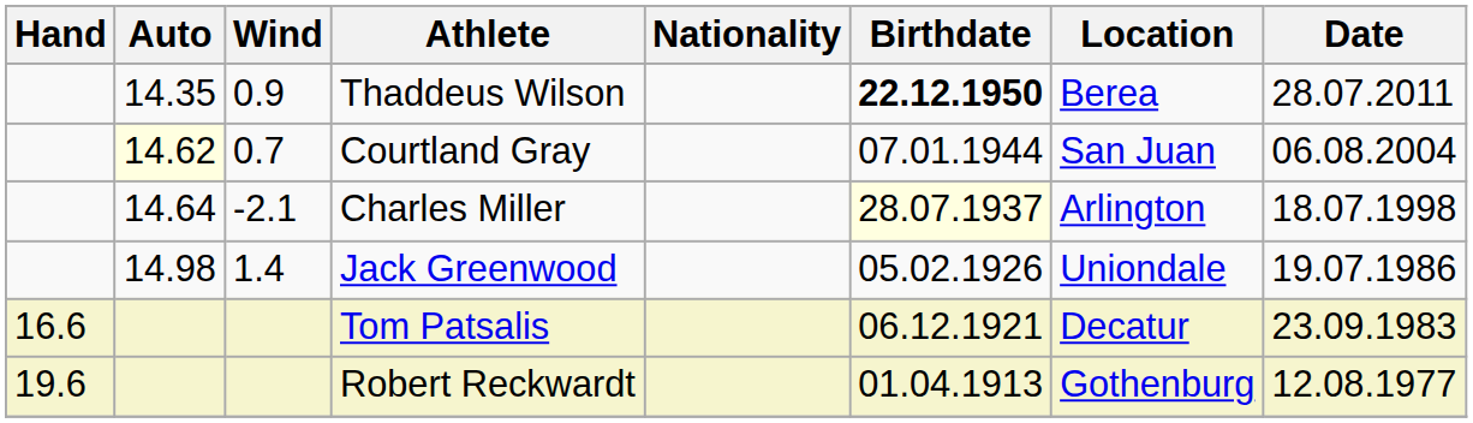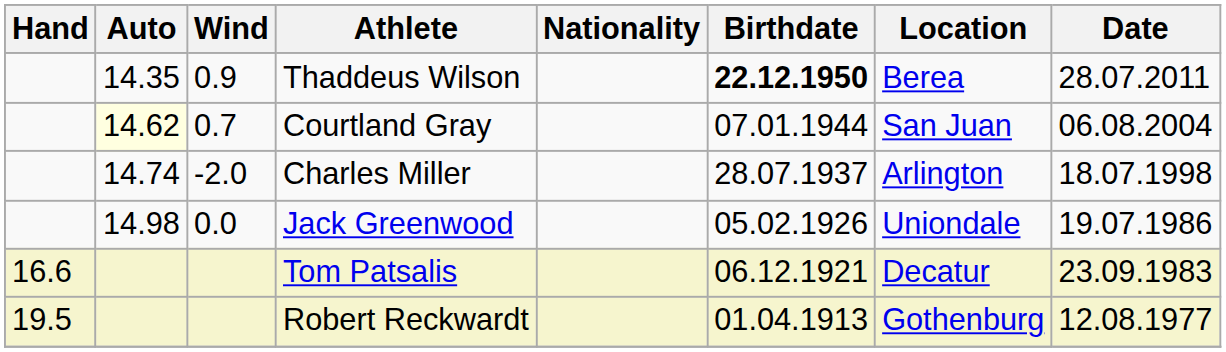Charles Miller | Auto: 14.64 -> 14.74
Charles Miller | Wind: -2.1 -> -2.0
Charles Miller | Birthdate: lightyellow background -> no background
Jack Greenwood | Wind: 1.4 -> 0.0
Robert Reckwardt | Hand: 19.6 -> 19.5
